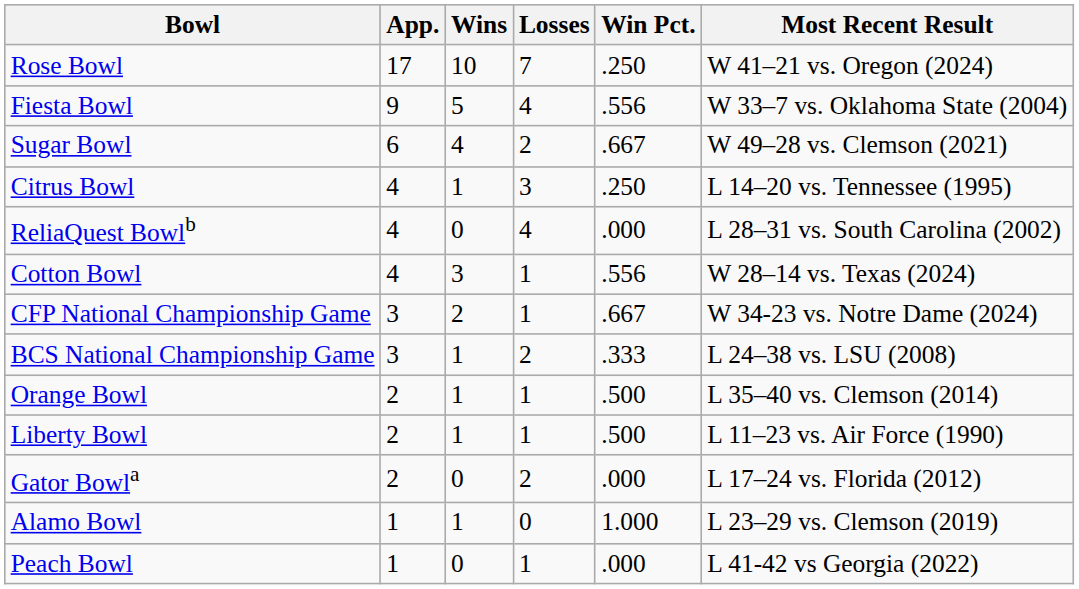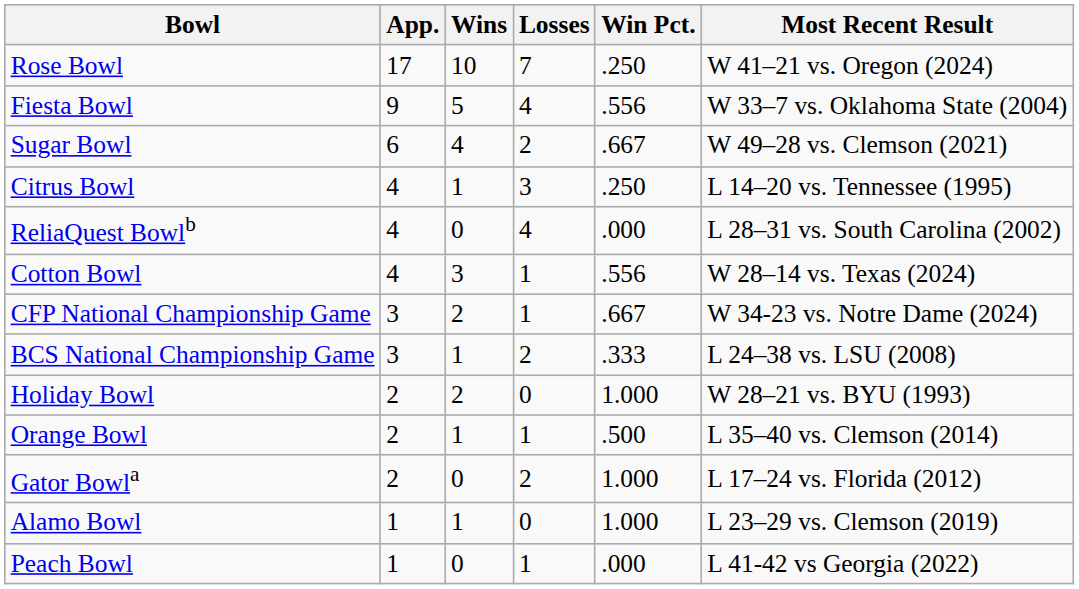+ row: Holiday Bowl | 2 | 2 | 0 | 1.000 | W 28–21 vs. BYU (1993)
- row: Liberty Bowl | 2 | 1 | 1 | .500 | L 11–23 vs. Air Force (1990)
Gator Bowla | Win Pct.: .000 -> 1.000
